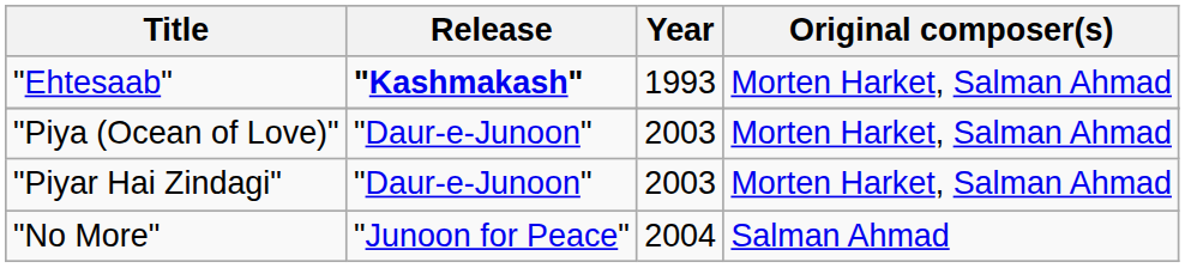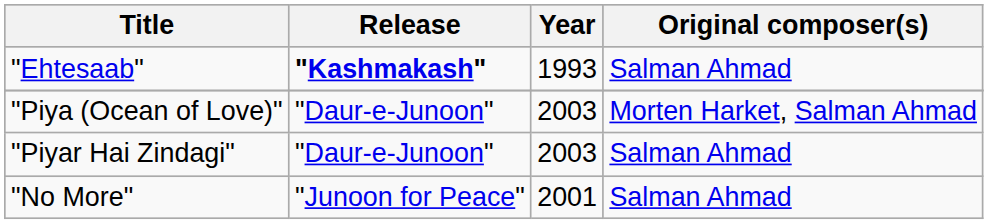"Ehtesaab" | Original composer(s): Morten Harket, Salman Ahmad -> Salman Ahmad
"Piyar Hai Zindagi" | Original composer(s): Morten Harket, Salman Ahmad -> Salman Ahmad
"No More" | Year: 2004 -> 2001
